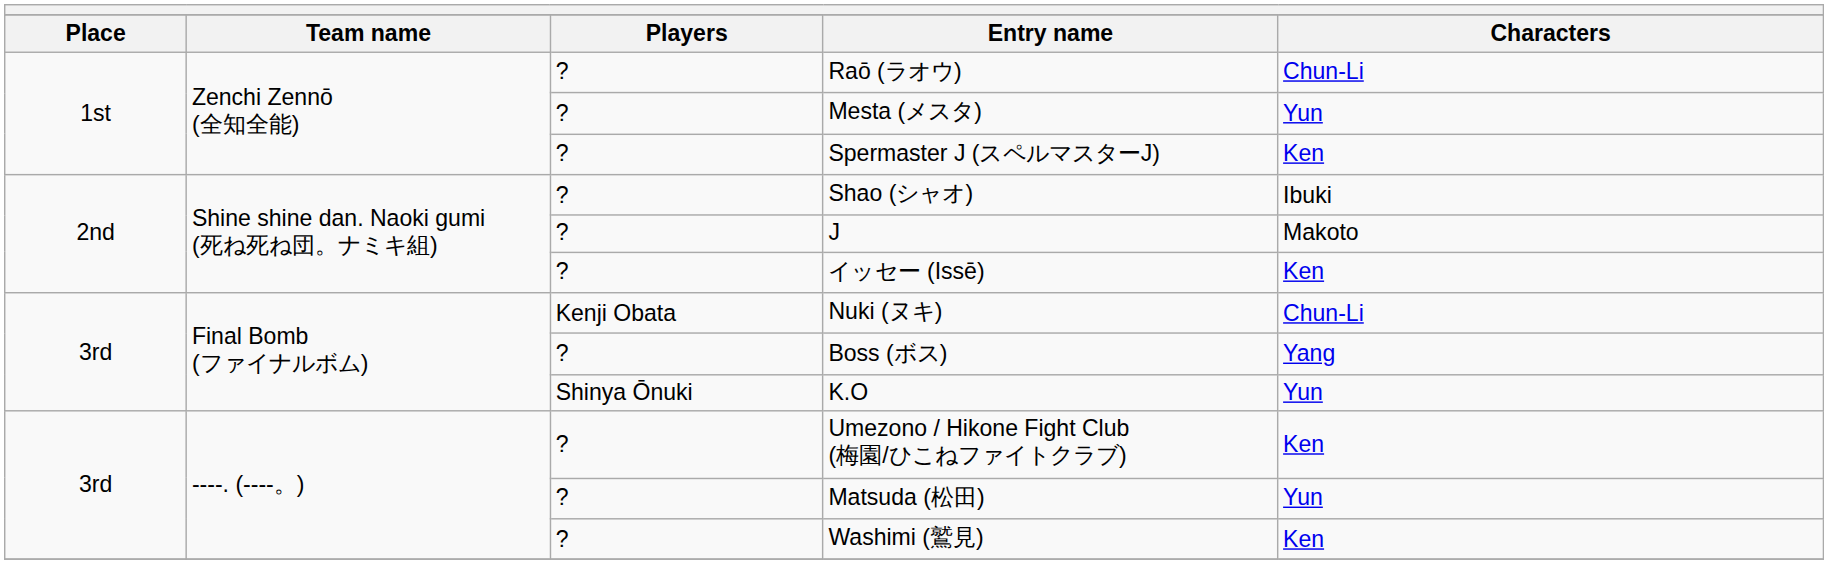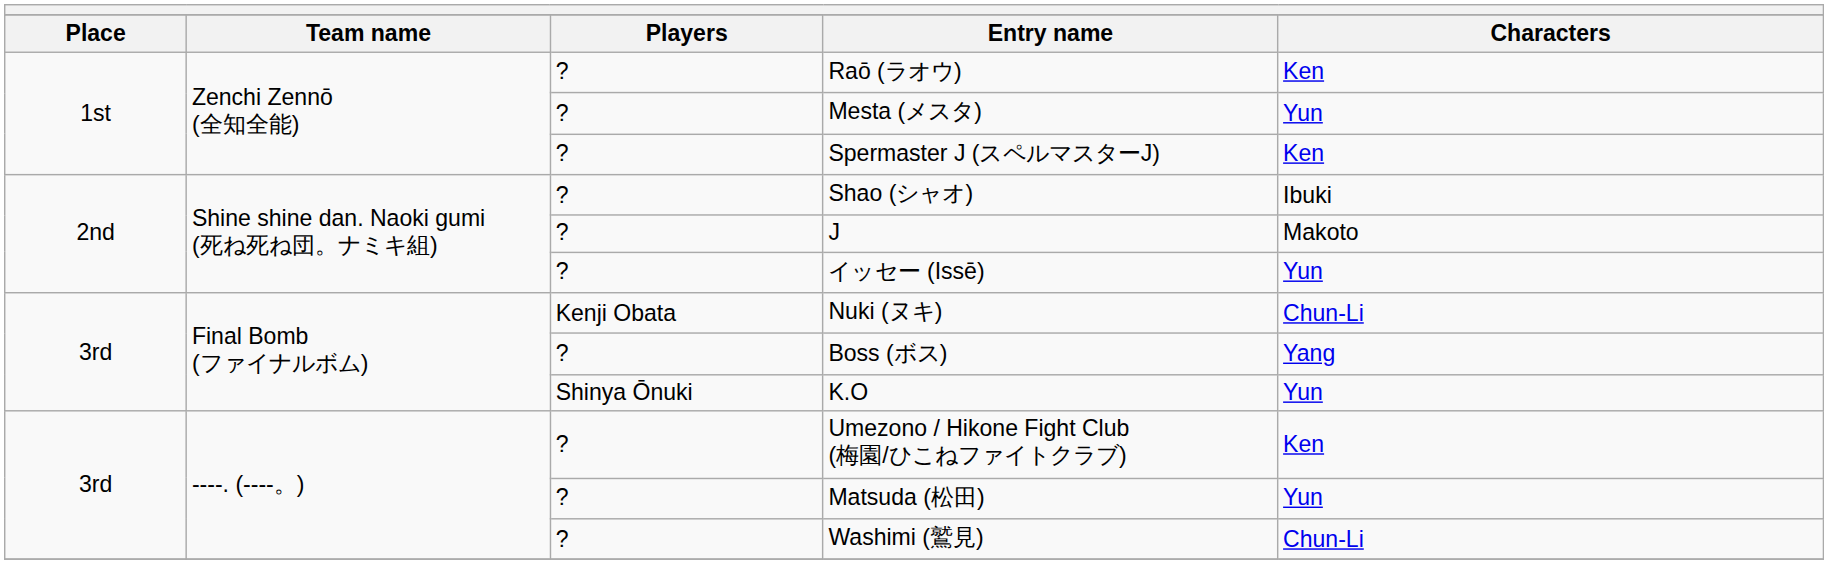Raō (ラオウ) | Characters: Chun-Li -> Ken
イッセー (Issē) | Characters: Ken -> Yun
Washimi (鷲見) | Characters: Ken -> Chun-Li
